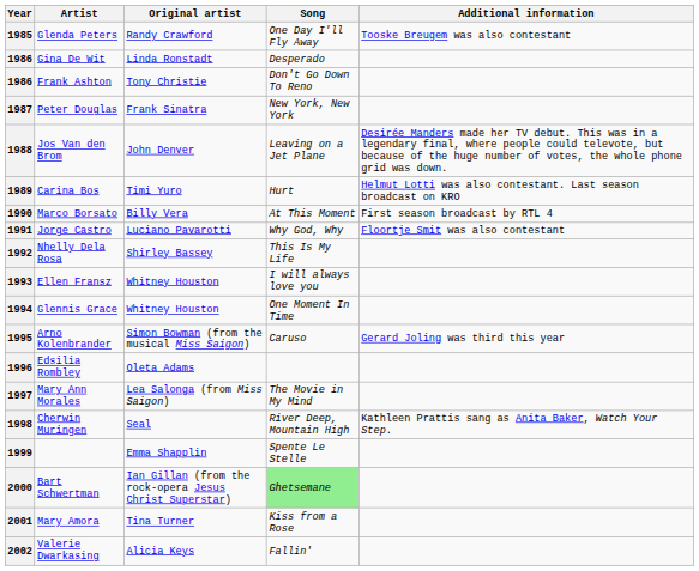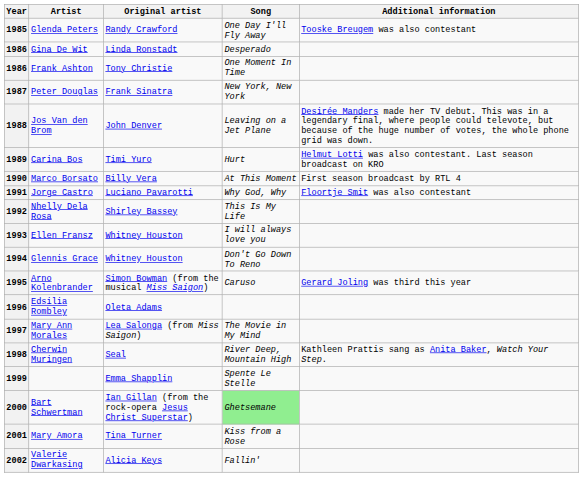1986 / Frank Ashton | Song: Don't Go Down To Reno -> One Moment In Time
1994 | Song: One Moment In Time -> Don't Go Down To Reno
